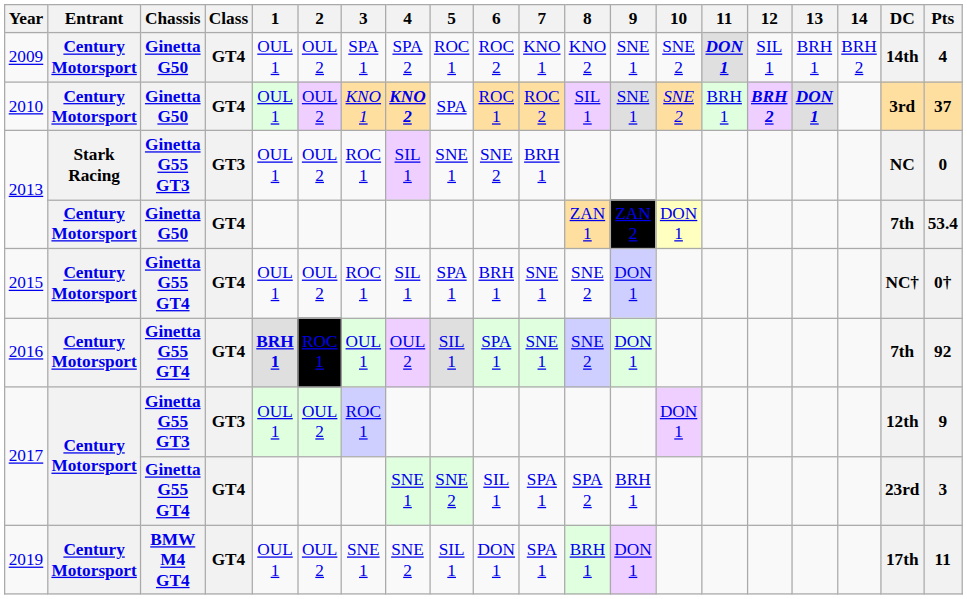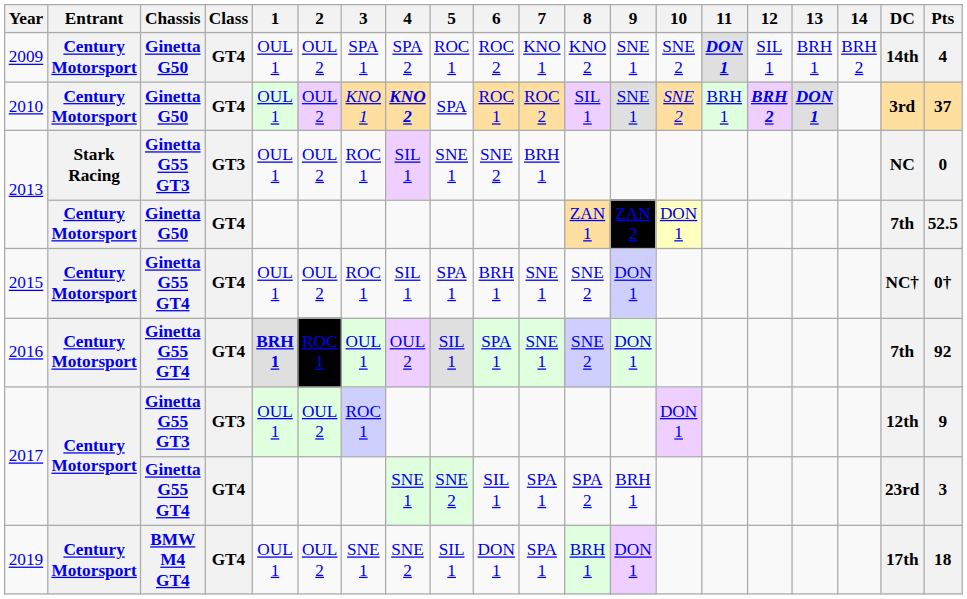2013 / Ginetta G50 | Pts: 53.4 -> 52.5
2019 | Pts: 11 -> 18
